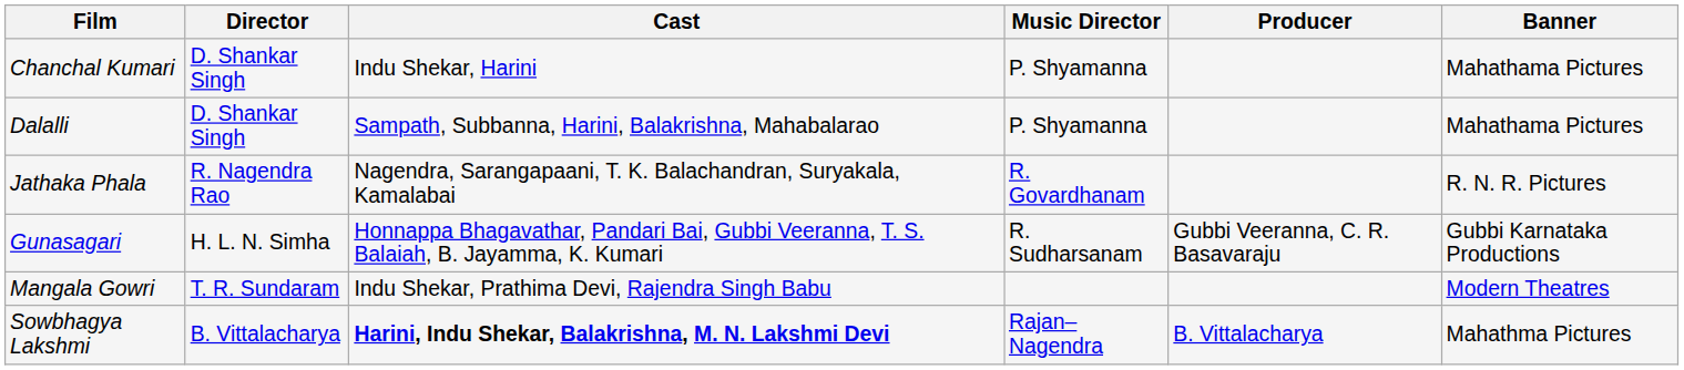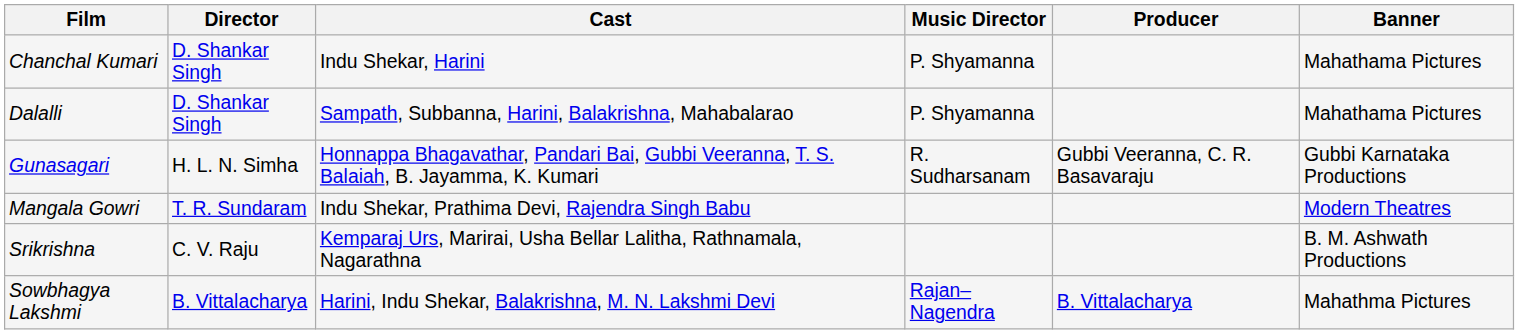- row: Jathaka Phala | R. Nagendra Rao | Nagendra, Sarangapaani, T. K. Balachandran, Suryakala, Kamalabai | R. Govardhanam | R. N. R. Pictures
+ row: Srikrishna | C. V. Raju | Kemparaj Urs, Marirai, Usha Bellar Lalitha, Rathnamala, Nagarathna | B. M. Ashwath Productions
Sowbhagya Lakshmi | Cast: bold -> normal
